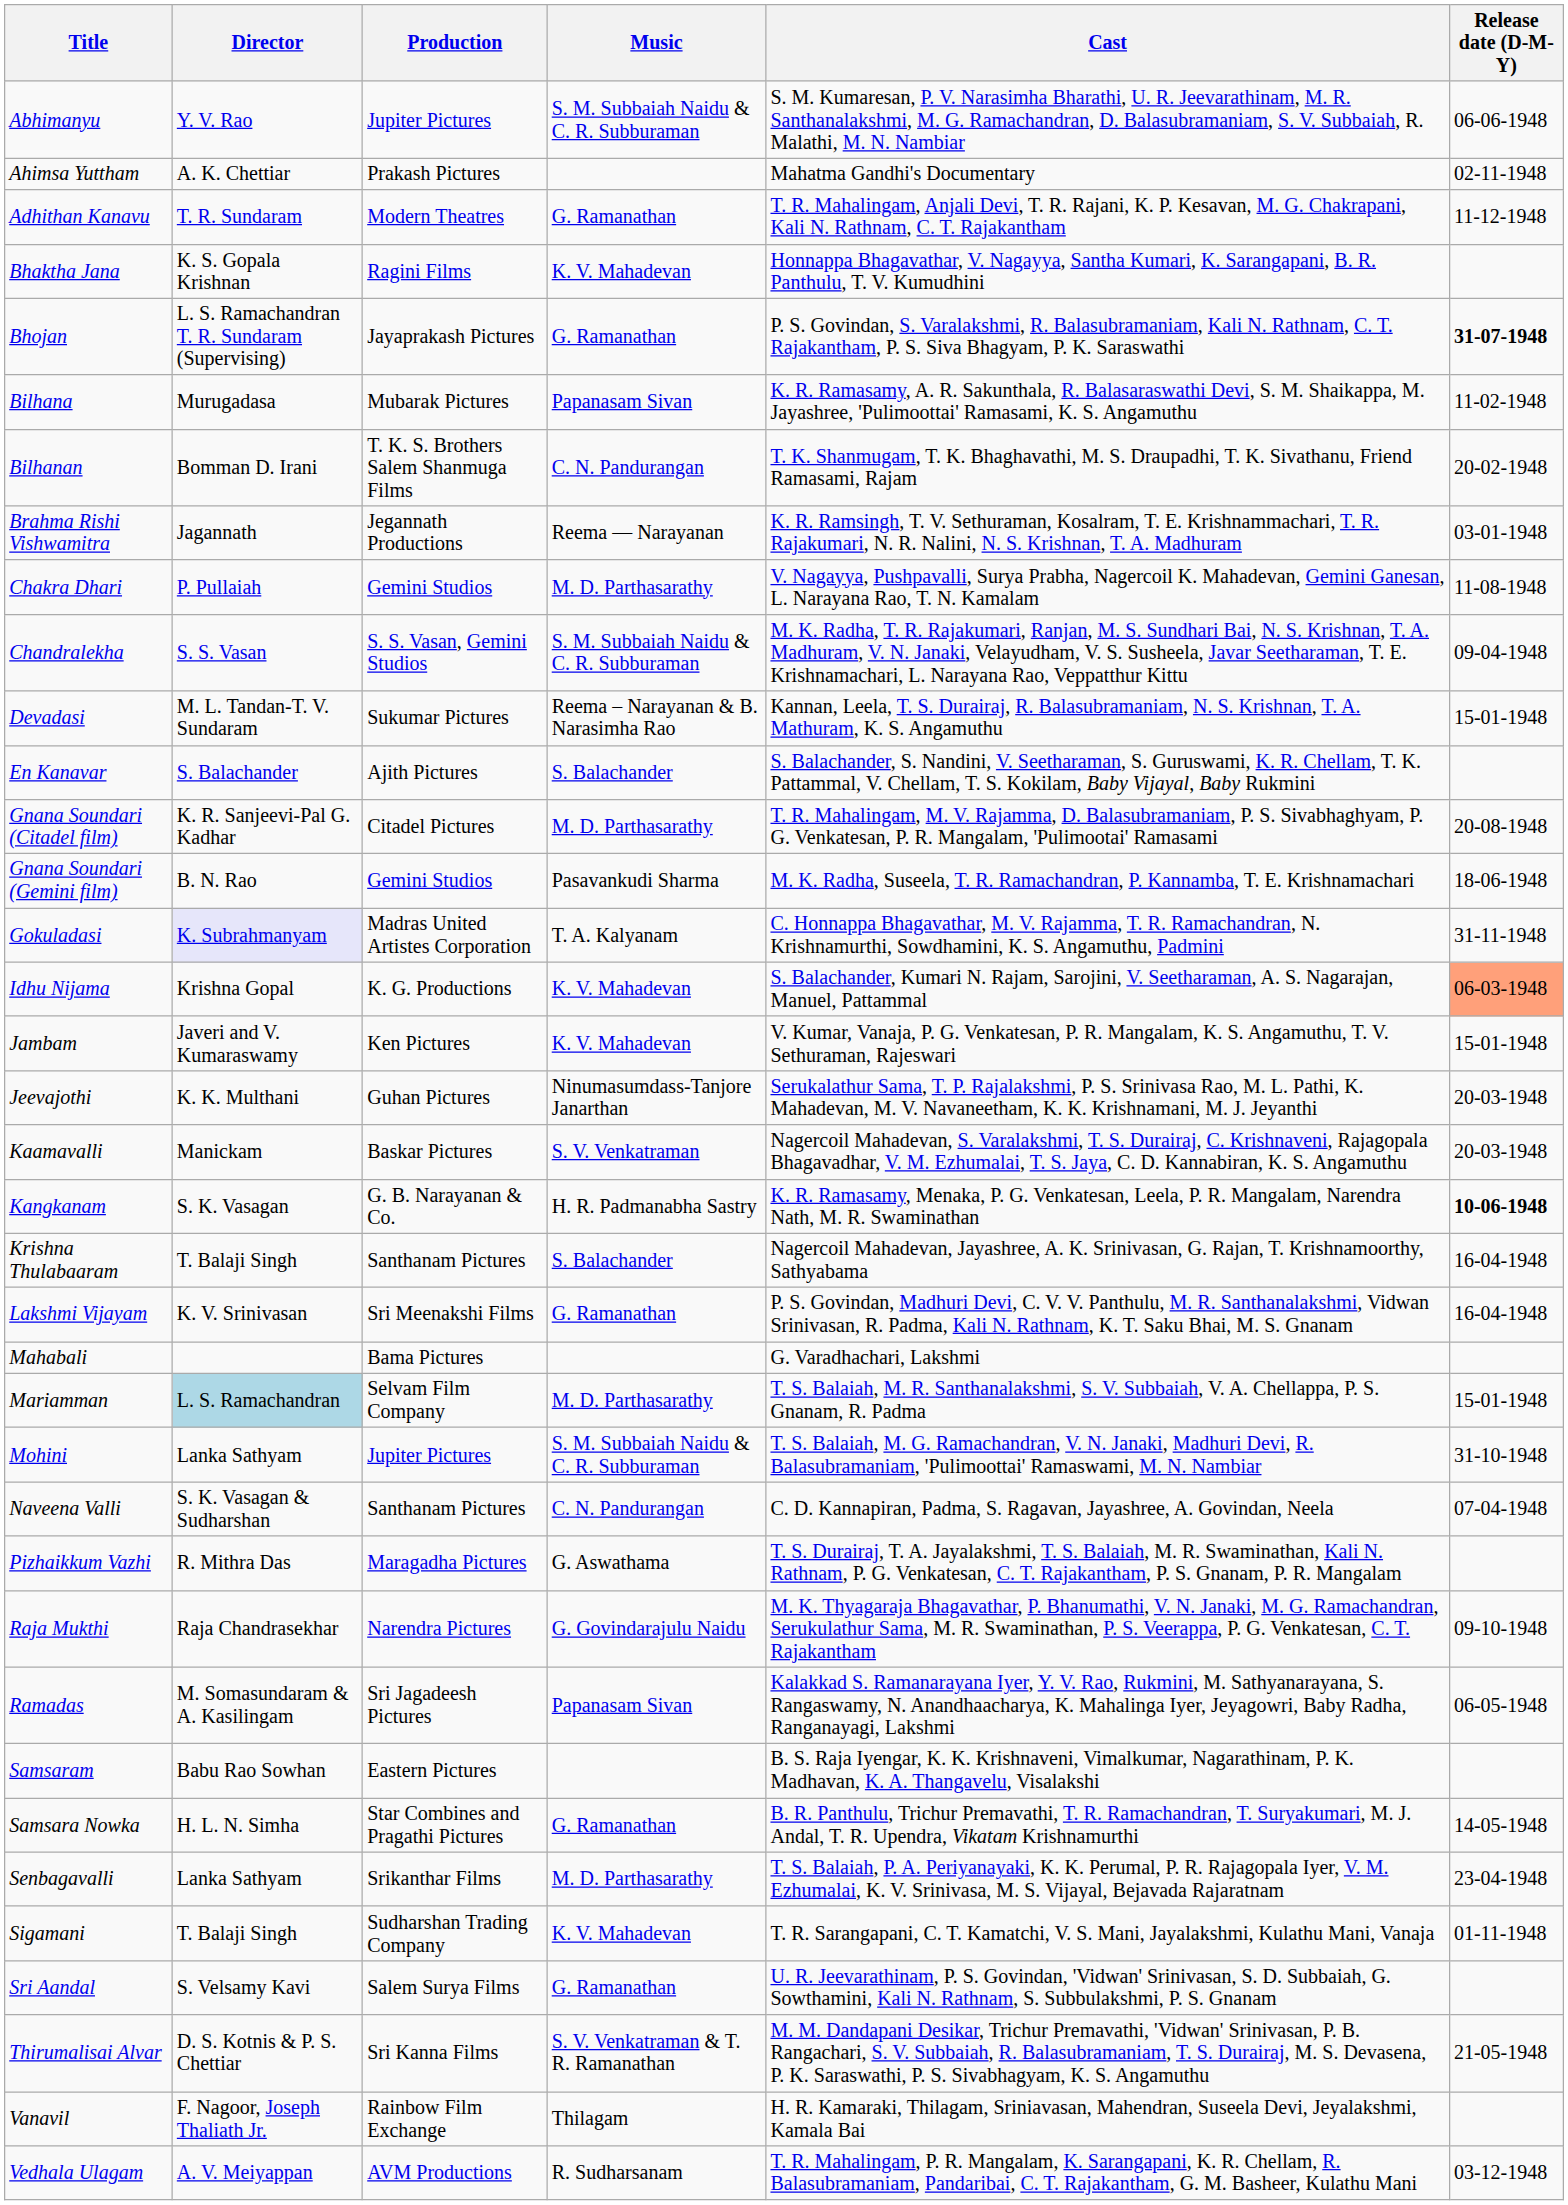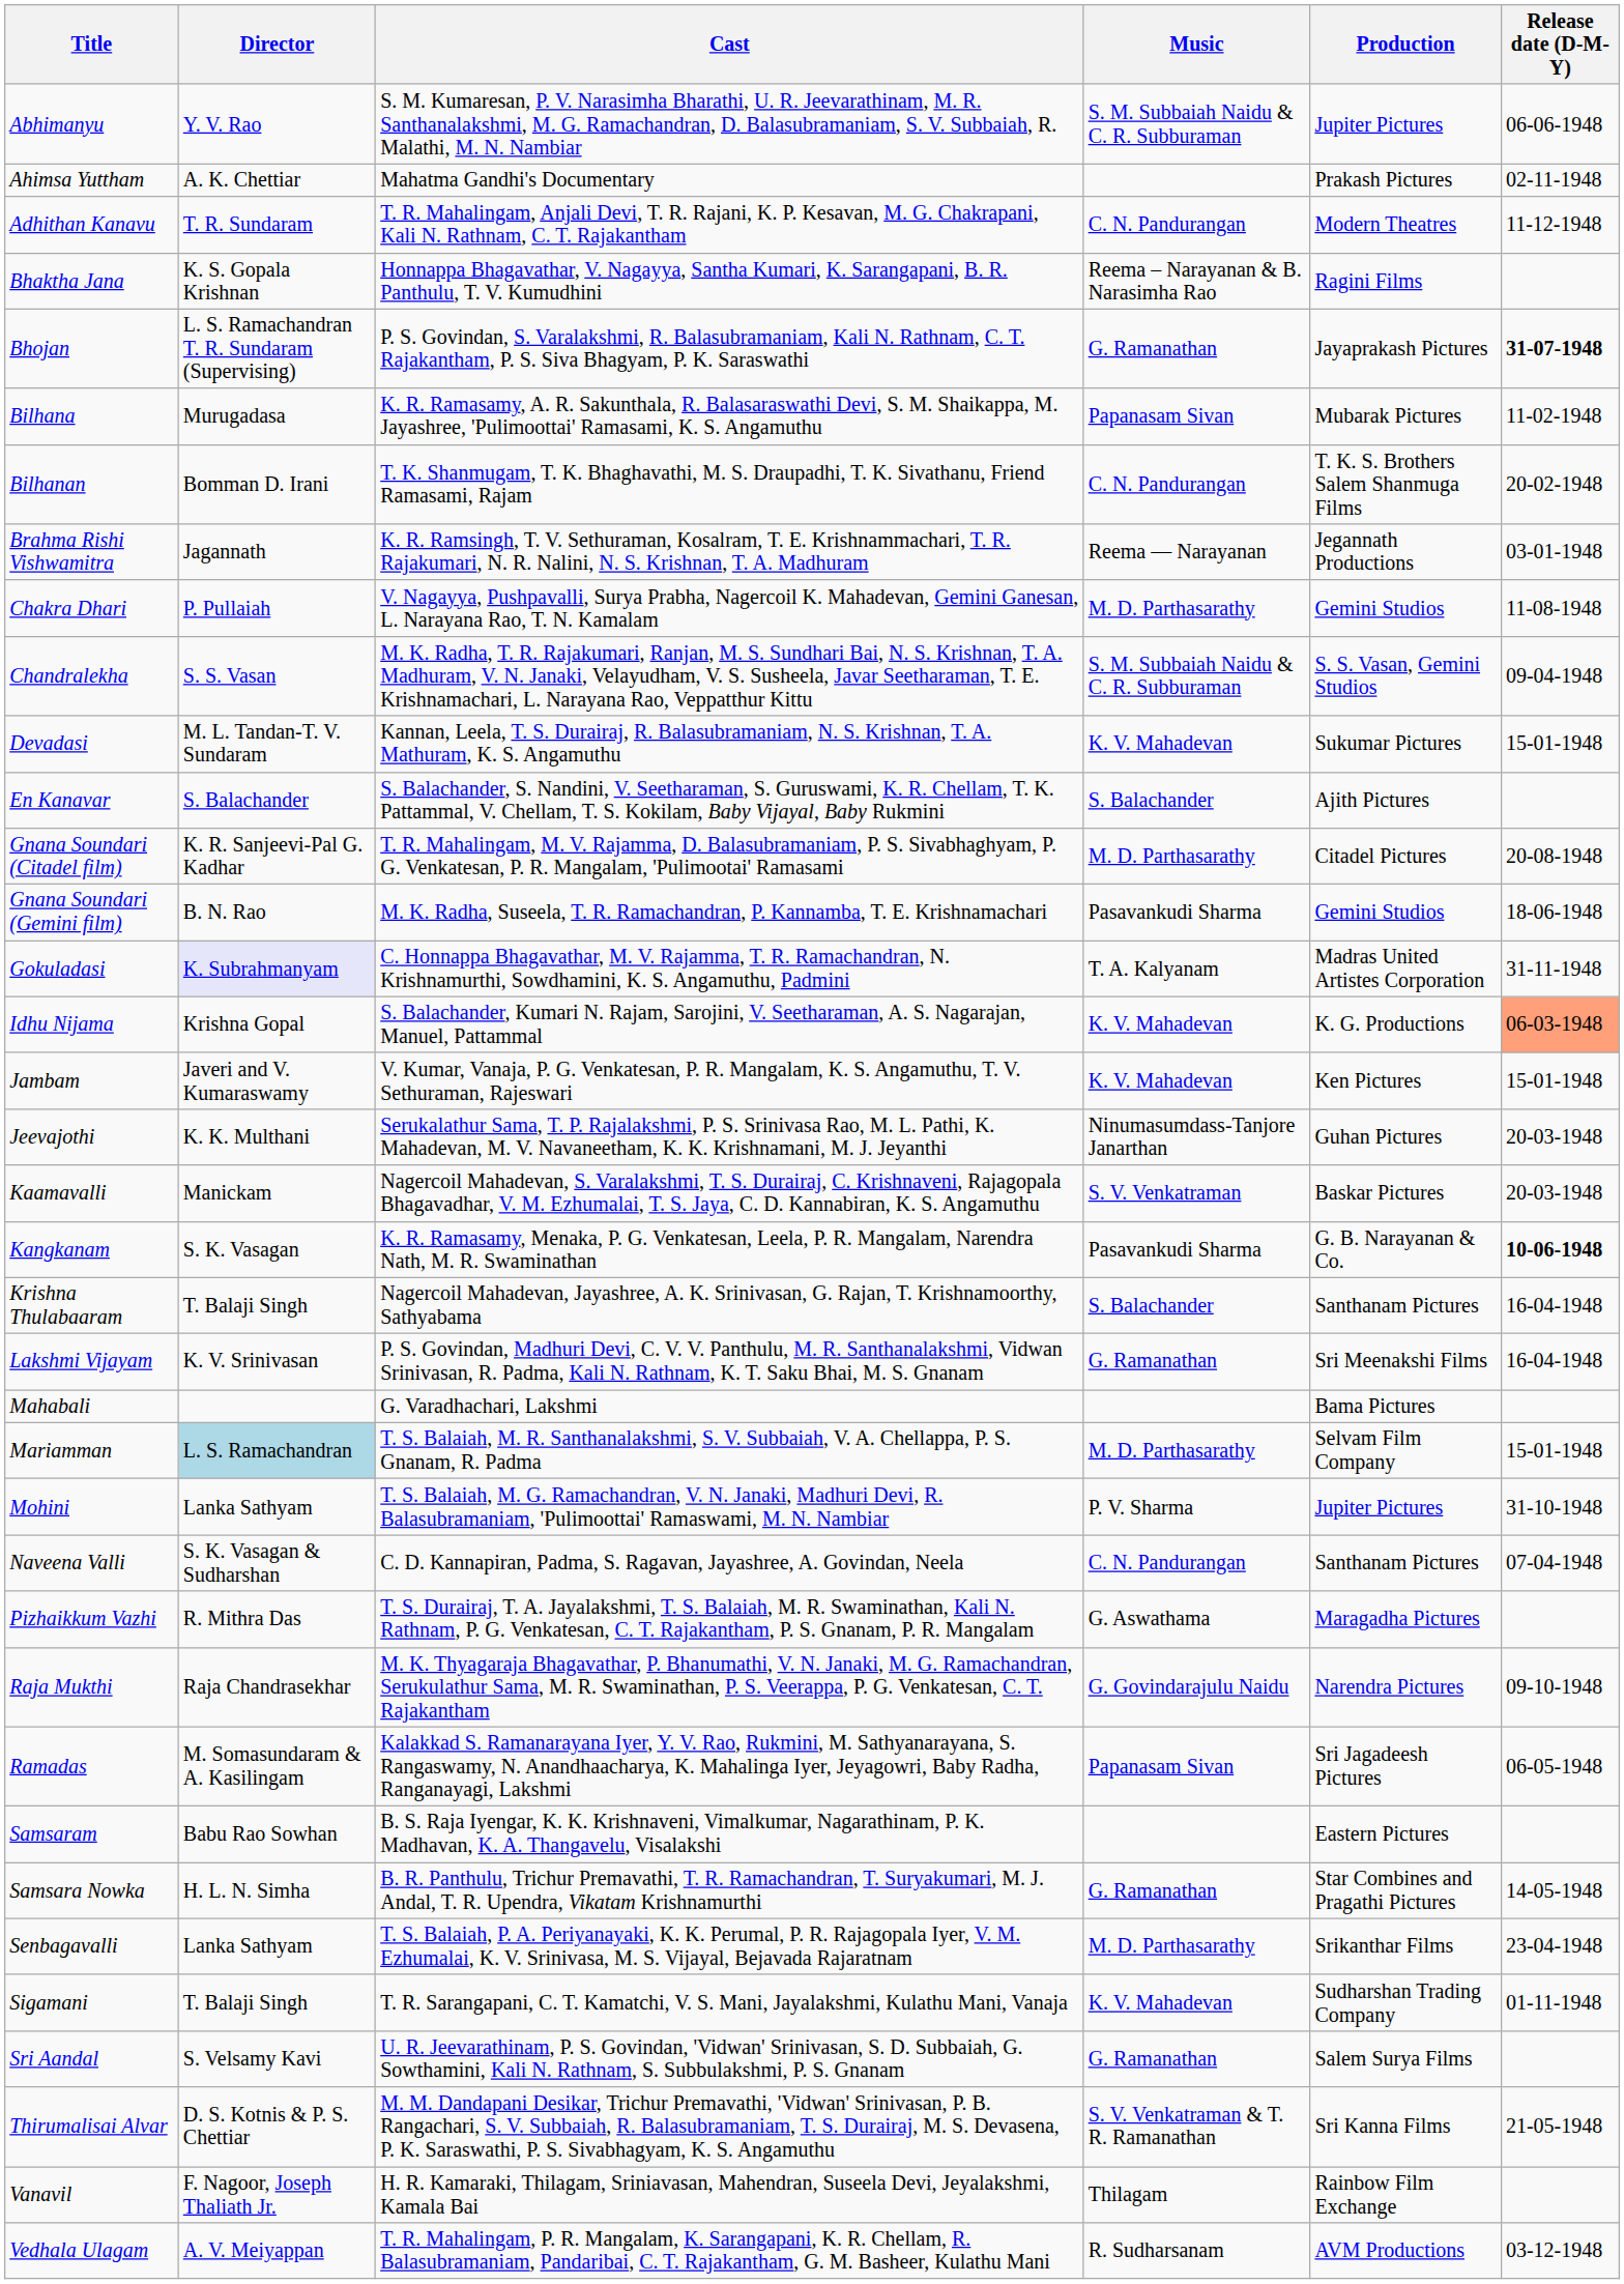columns swapped: Production <-> Cast
Adhithan Kanavu | Music: G. Ramanathan -> C. N. Pandurangan
Bhaktha Jana | Music: K. V. Mahadevan -> Reema – Narayanan & B. Narasimha Rao
Devadasi | Music: Reema – Narayanan & B. Narasimha Rao -> K. V. Mahadevan
Kangkanam | Music: H. R. Padmanabha Sastry -> Pasavankudi Sharma
Mohini | Music: S. M. Subbaiah Naidu & C. R. Subburaman -> P. V. Sharma
